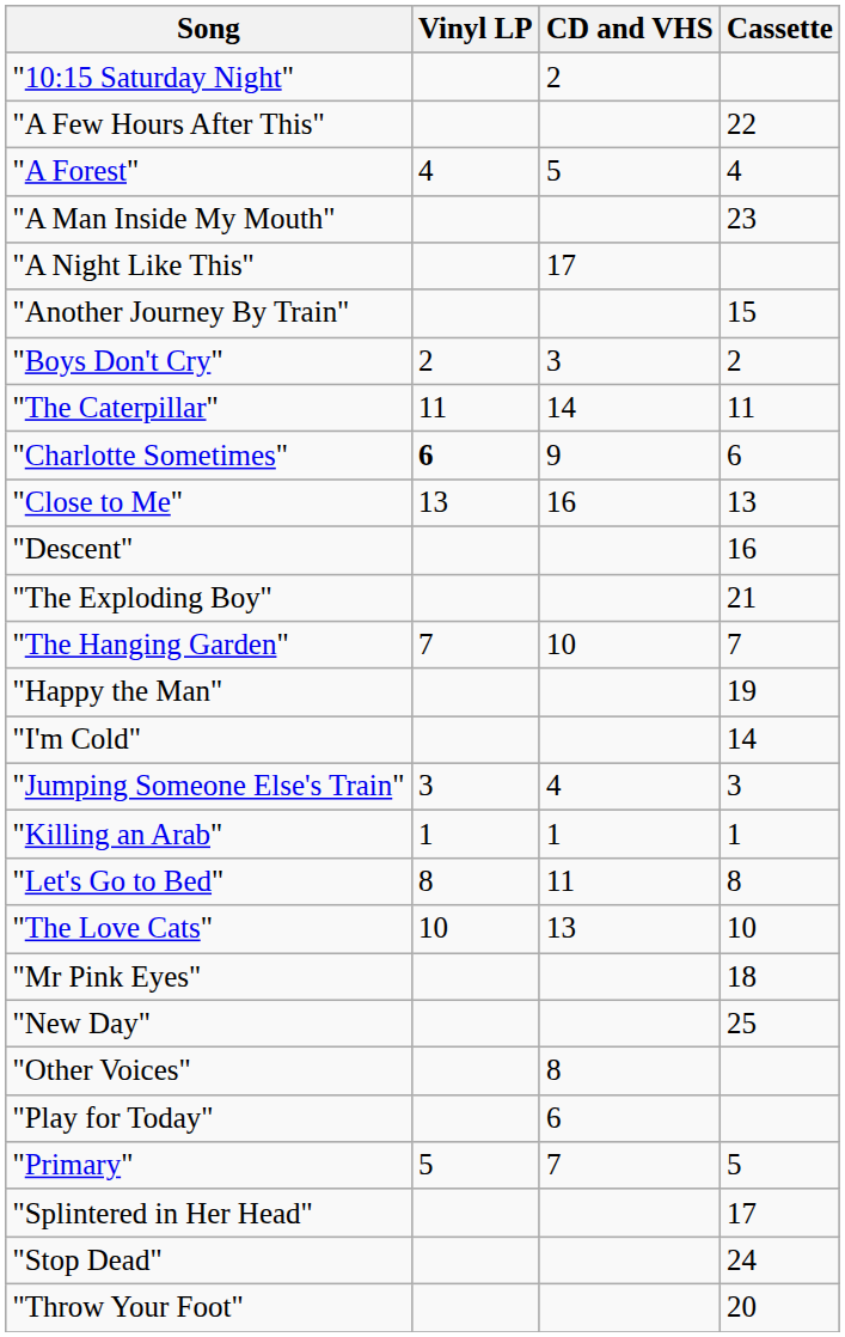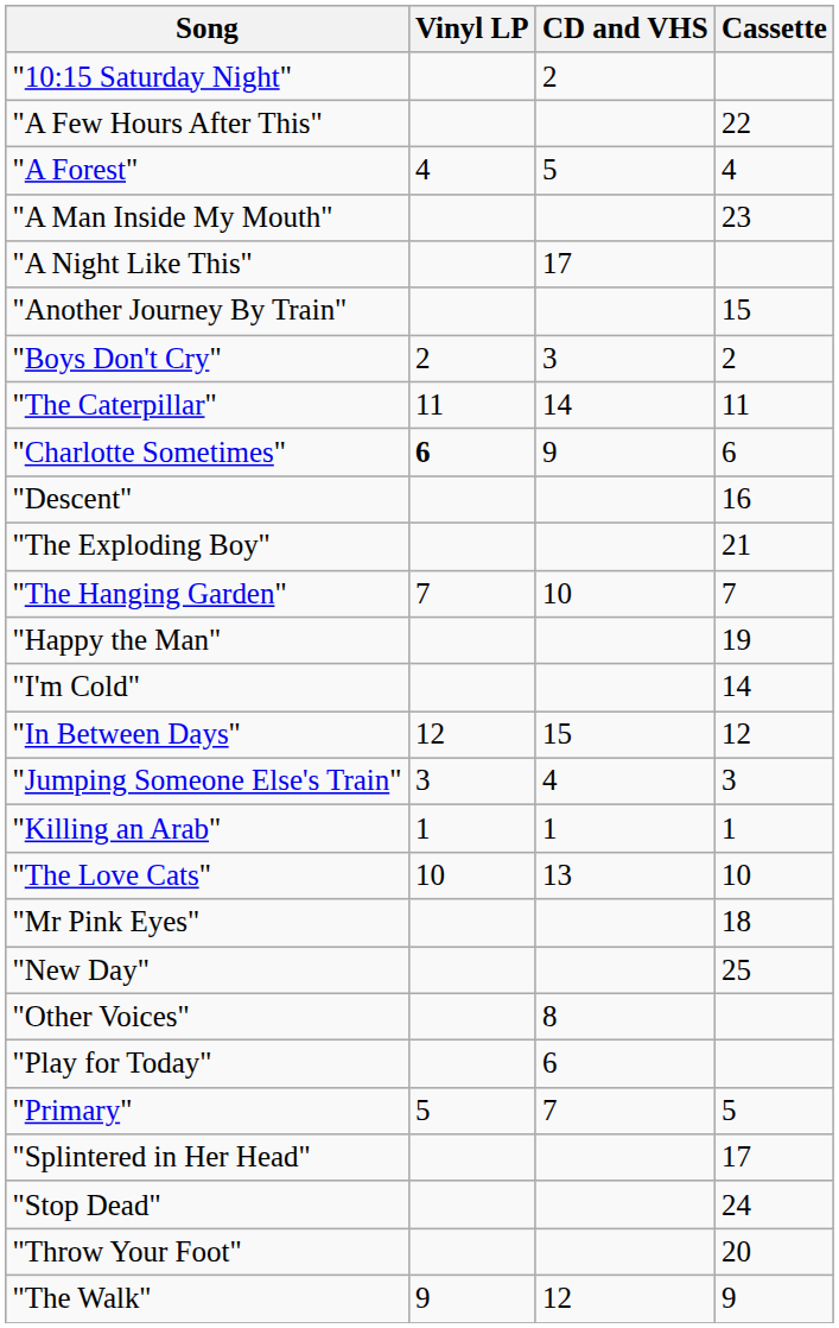- row: "Close to Me" | 13 | 16 | 13
+ row: "In Between Days" | 12 | 15 | 12
- row: "Let's Go to Bed" | 8 | 11 | 8
+ row: "The Walk" | 9 | 12 | 9
